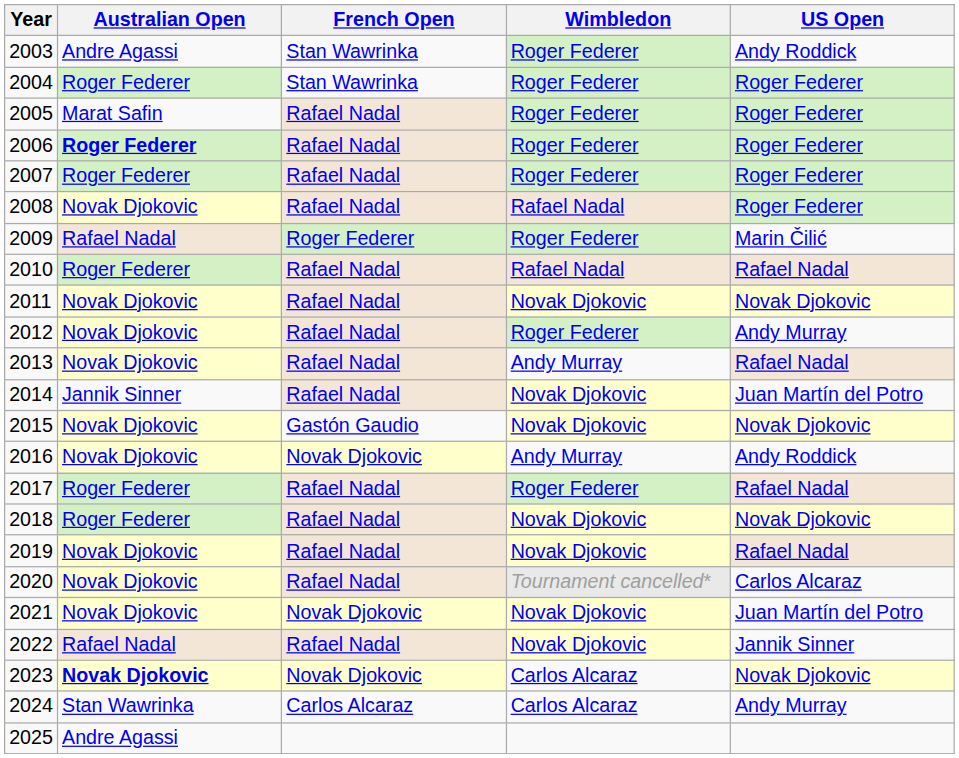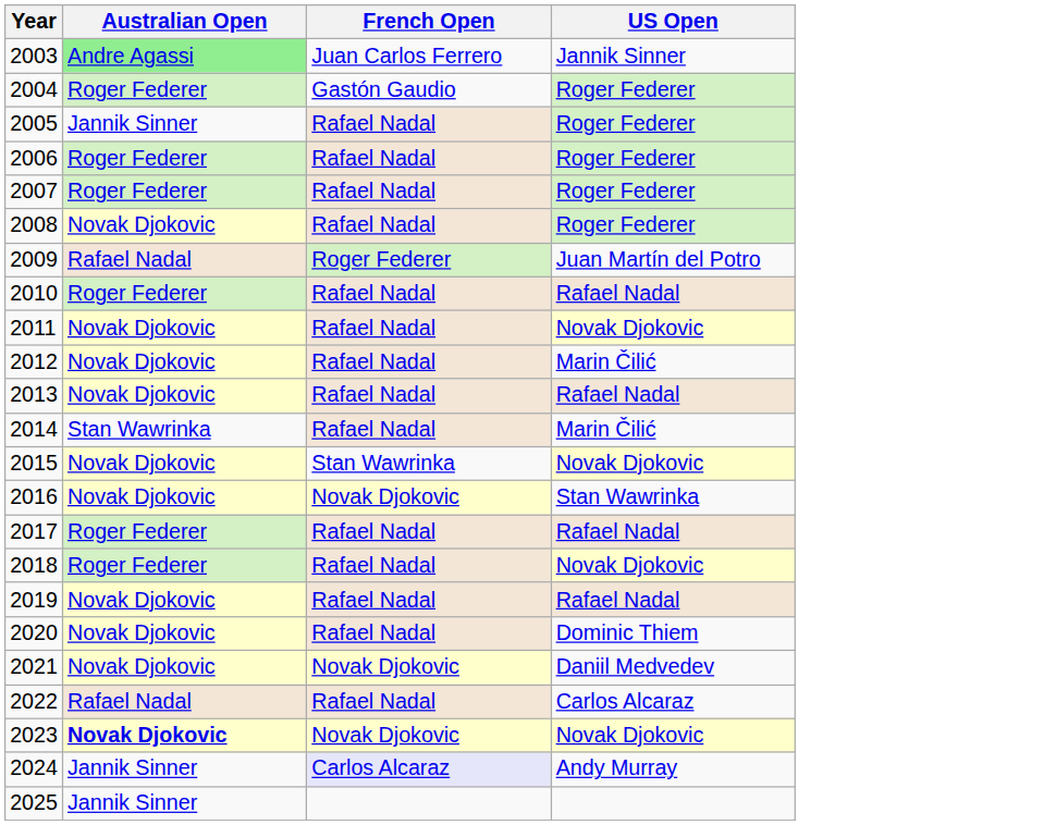- column: Wimbledon | Roger Federer | Roger Federer | Roger Federer | Roger Federer | Roger Federer | Rafael Nadal | Roger Federer | Rafael Nadal | Novak Djokovic | Roger Federer | Andy Murray | Novak Djokovic | Novak Djokovic | Andy Murray | Roger Federer | Novak Djokovic | Novak Djokovic | Tournament cancelled* | Novak Djokovic | Novak Djokovic | Carlos Alcaraz | Carlos Alcaraz
2003 | Australian Open: no background -> lightgreen background
2003 | French Open: Stan Wawrinka -> Juan Carlos Ferrero
2003 | US Open: Andy Roddick -> Jannik Sinner
2004 | French Open: Stan Wawrinka -> Gastón Gaudio
2005 | Australian Open: Marat Safin -> Jannik Sinner
2006 | Australian Open: bold -> normal
2009 | US Open: Marin Čilić -> Juan Martín del Potro
2012 | US Open: Andy Murray -> Marin Čilić
2014 | Australian Open: Jannik Sinner -> Stan Wawrinka
2014 | US Open: Juan Martín del Potro -> Marin Čilić
2015 | French Open: Gastón Gaudio -> Stan Wawrinka
2016 | US Open: Andy Roddick -> Stan Wawrinka
2020 | US Open: Carlos Alcaraz -> Dominic Thiem
2021 | US Open: Juan Martín del Potro -> Daniil Medvedev
2022 | US Open: Jannik Sinner -> Carlos Alcaraz
2024 | Australian Open: Stan Wawrinka -> Jannik Sinner
2024 | French Open: no background -> lavender background
2025 | Australian Open: Andre Agassi -> Jannik Sinner
